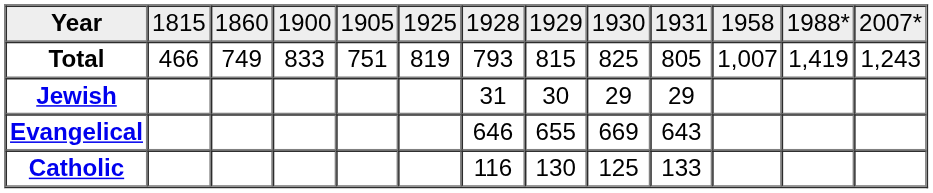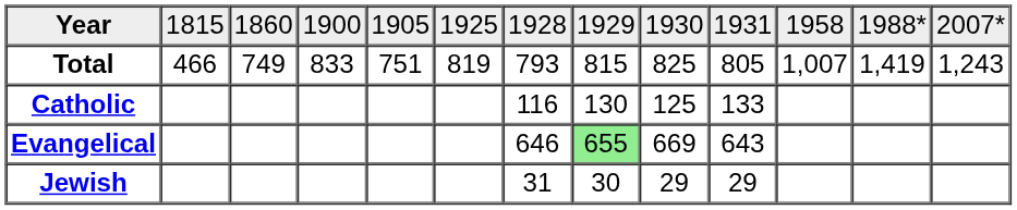rows swapped: Catholic <-> Jewish
Evangelical | column 8: no background -> lightgreen background
